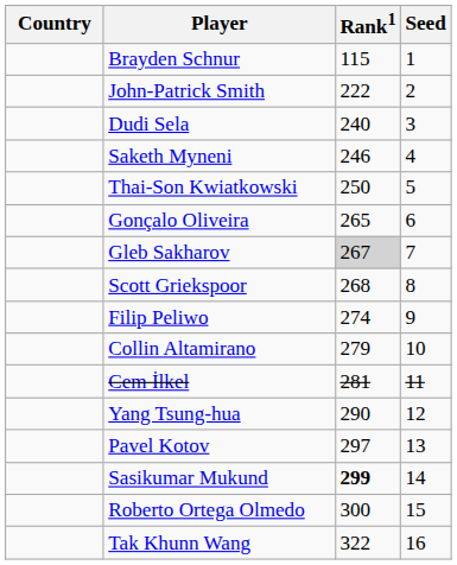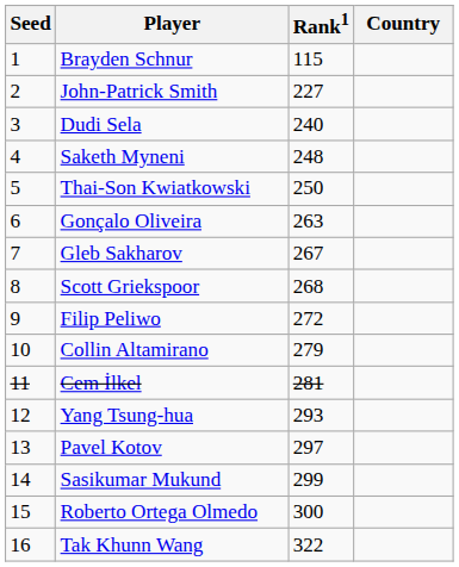columns swapped: Country <-> Seed
John-Patrick Smith | Rank1: 222 -> 227
Saketh Myneni | Rank1: 246 -> 248
Gonçalo Oliveira | Rank1: 265 -> 263
Gleb Sakharov | Rank1: lightgrey background -> no background
Filip Peliwo | Rank1: 274 -> 272
Yang Tsung-hua | Rank1: 290 -> 293
Sasikumar Mukund | Rank1: bold -> normal
